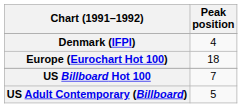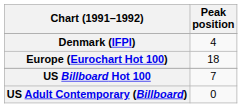US Adult Contemporary (Billboard) | Peak position: 5 -> 0
